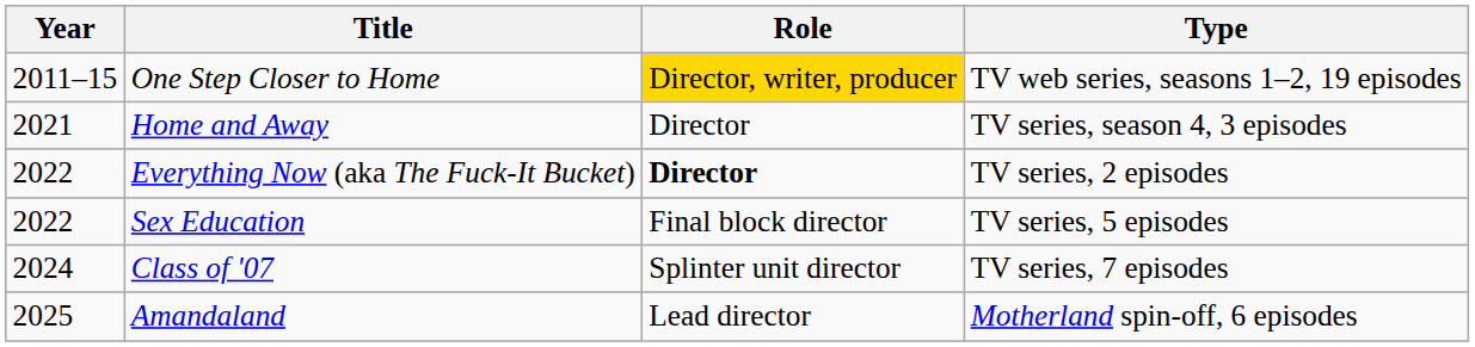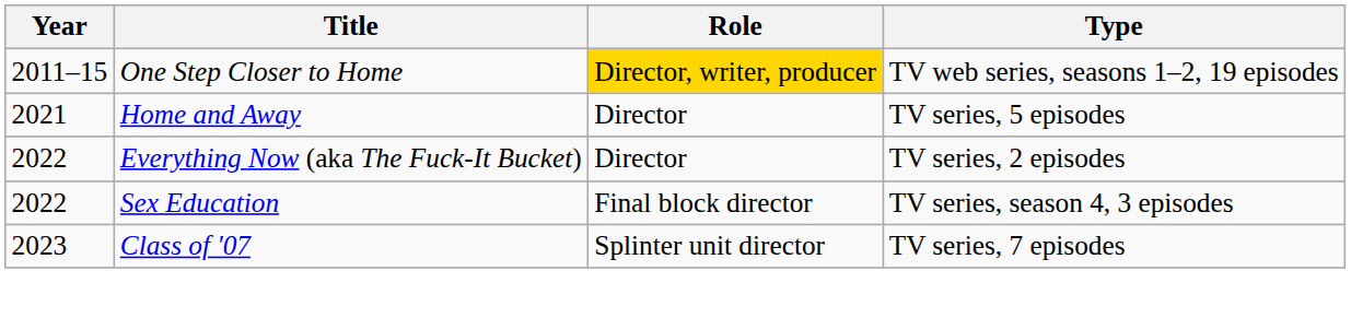Home and Away | Type: TV series, season 4, 3 episodes -> TV series, 5 episodes
Everything Now (aka The Fuck-It Bucket) | Role: bold -> normal
Sex Education | Type: TV series, 5 episodes -> TV series, season 4, 3 episodes
Class of '07 | Year: 2024 -> 2023
- row: 2025 | Amandaland | Lead director | Motherland spin-off, 6 episodes
